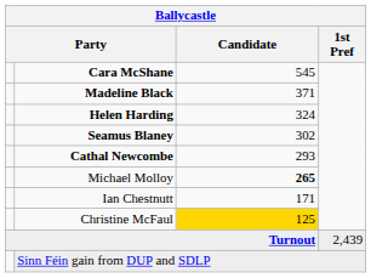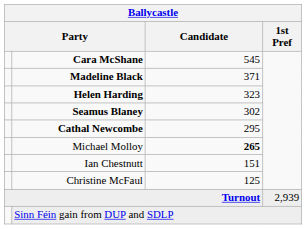Helen Harding | Candidate: 324 -> 323
Cathal Newcombe | Candidate: 293 -> 295
Ian Chestnutt | Candidate: 171 -> 151
Christine McFaul | Candidate: gold background -> no background
Turnout | 1st Pref: 2,439 -> 2,939
